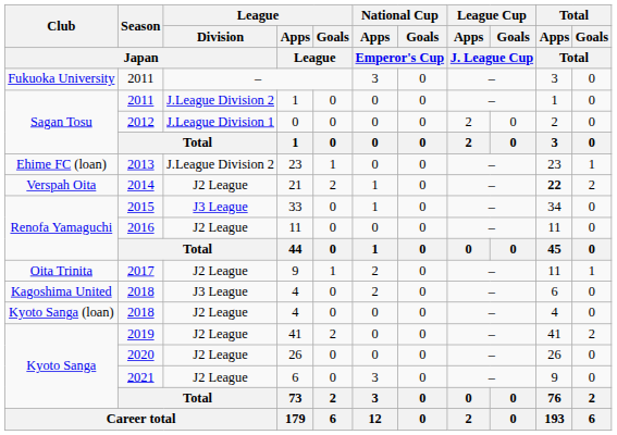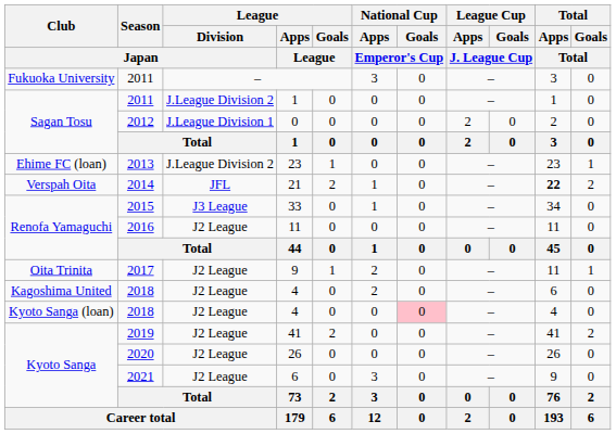21 | League / Division / Japan: J2 League -> JFL
Kagoshima United / 4 | League / Division / Japan: J3 League -> J2 League
Kyoto Sanga (loan) / 4 | National Cup / Goals / Emperor's Cup: no background -> pink background
